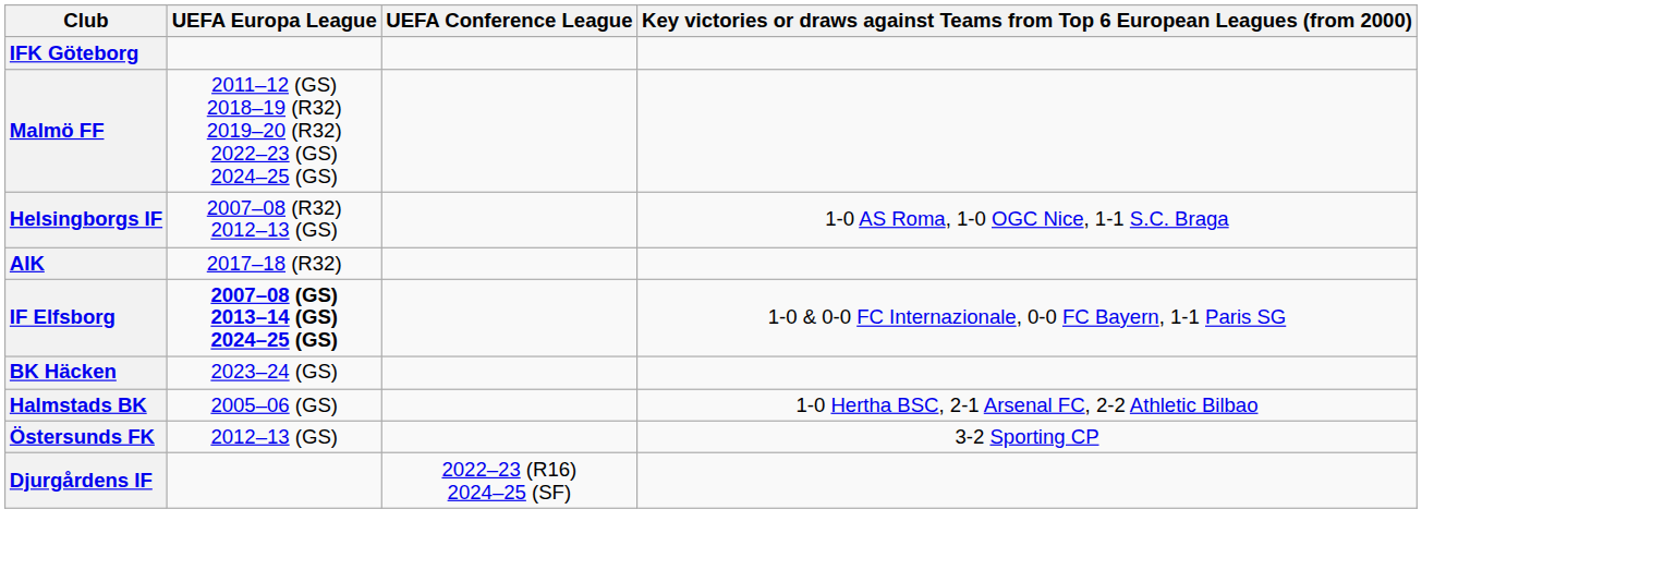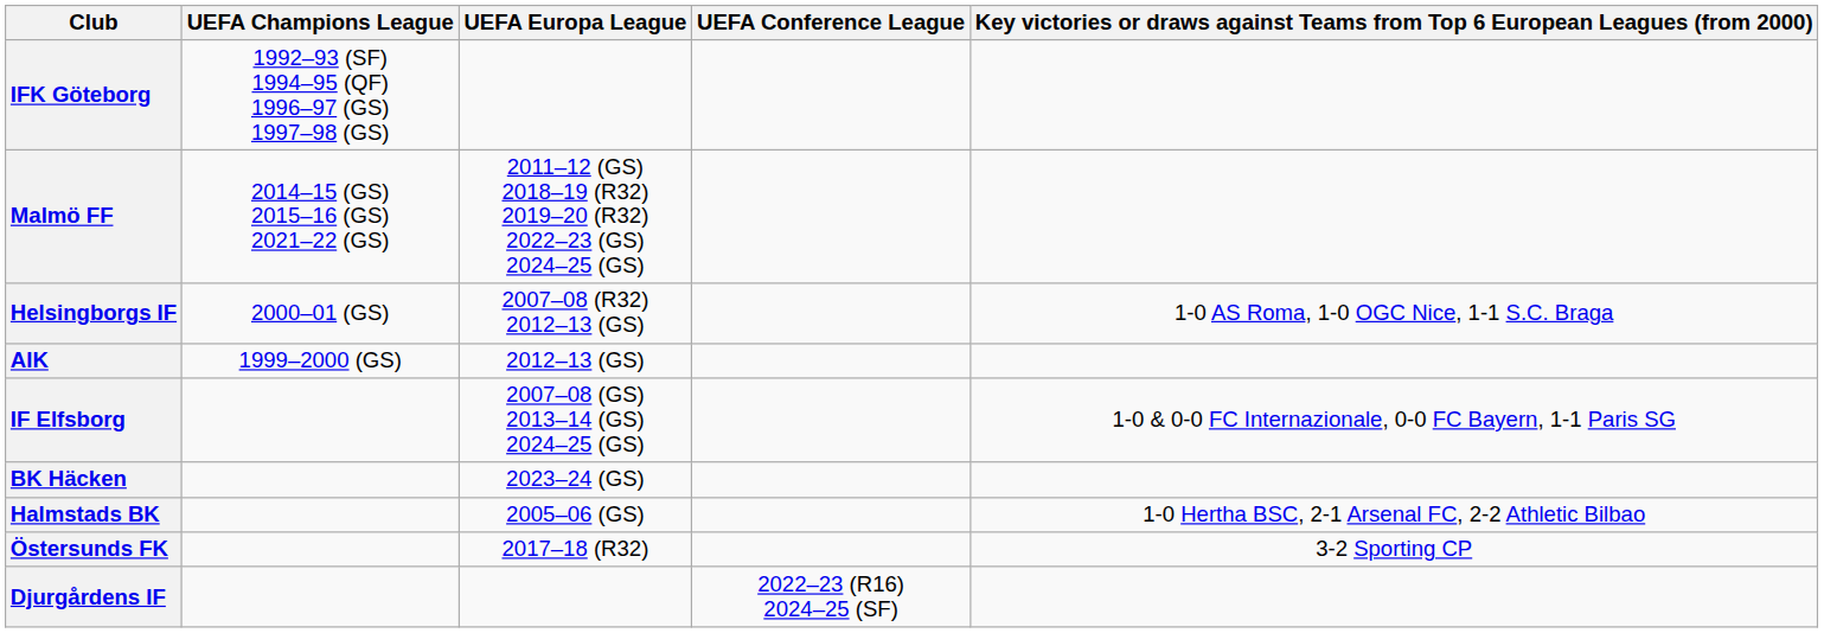+ column: UEFA Champions League | 1992–93 (SF) 1994–95 (QF) 1996–97 (GS) 1997–98 (GS) | 2014–15 (GS) 2015–16 (GS) 2021–22 (GS) | 2000–01 (GS) | 1999–2000 (GS)
AIK | UEFA Europa League: 2017–18 (R32) -> 2012–13 (GS)
IF Elfsborg | UEFA Europa League: bold -> normal
Östersunds FK | UEFA Europa League: 2012–13 (GS) -> 2017–18 (R32)
